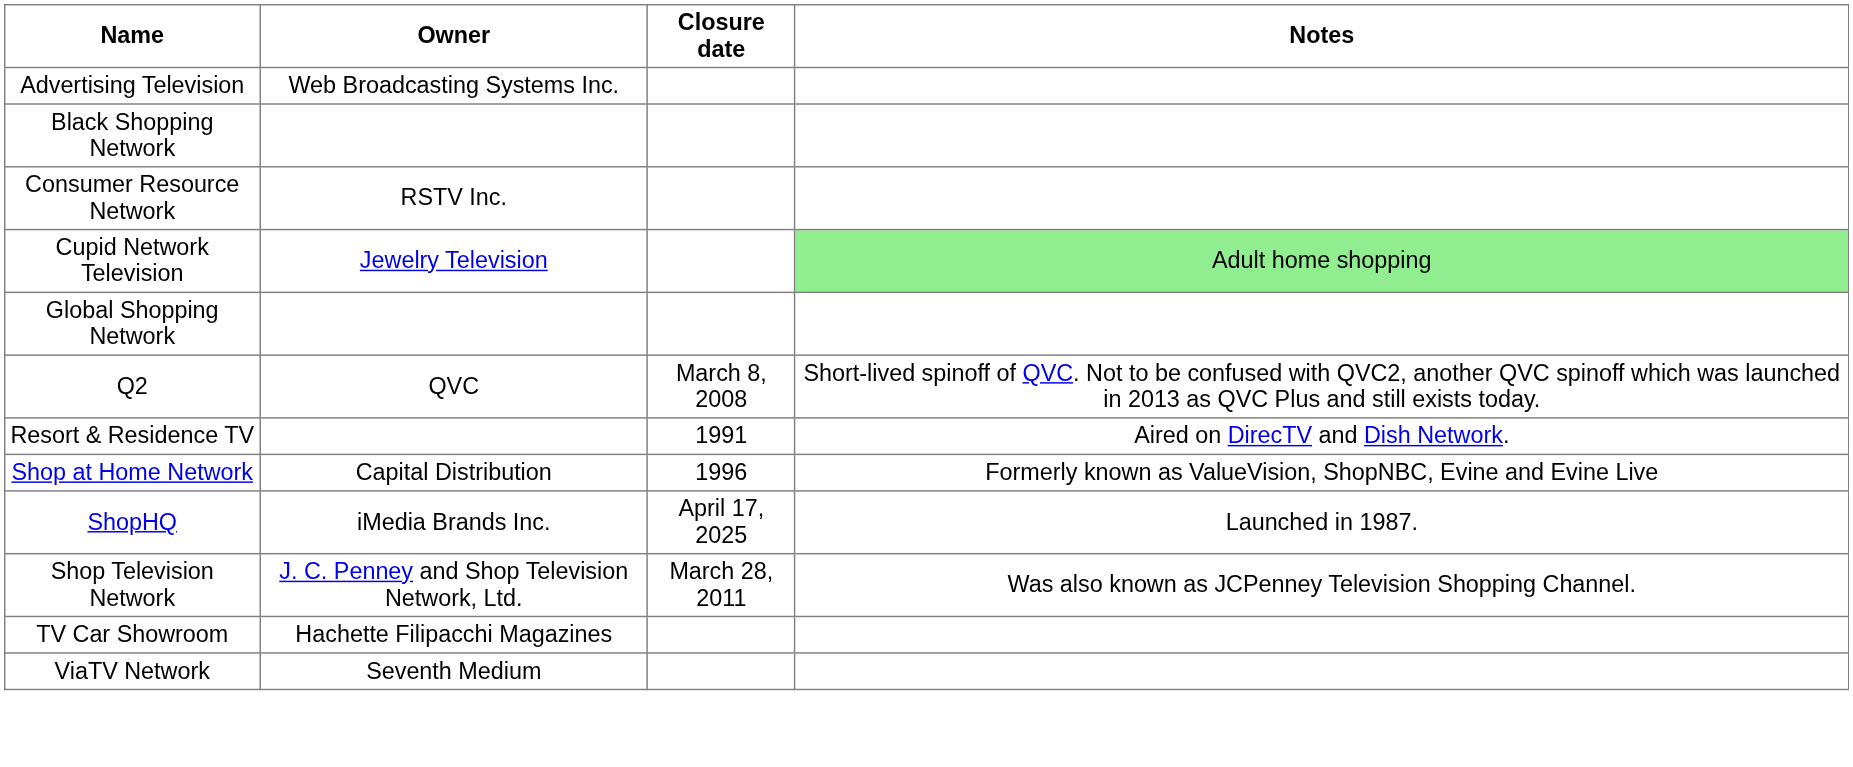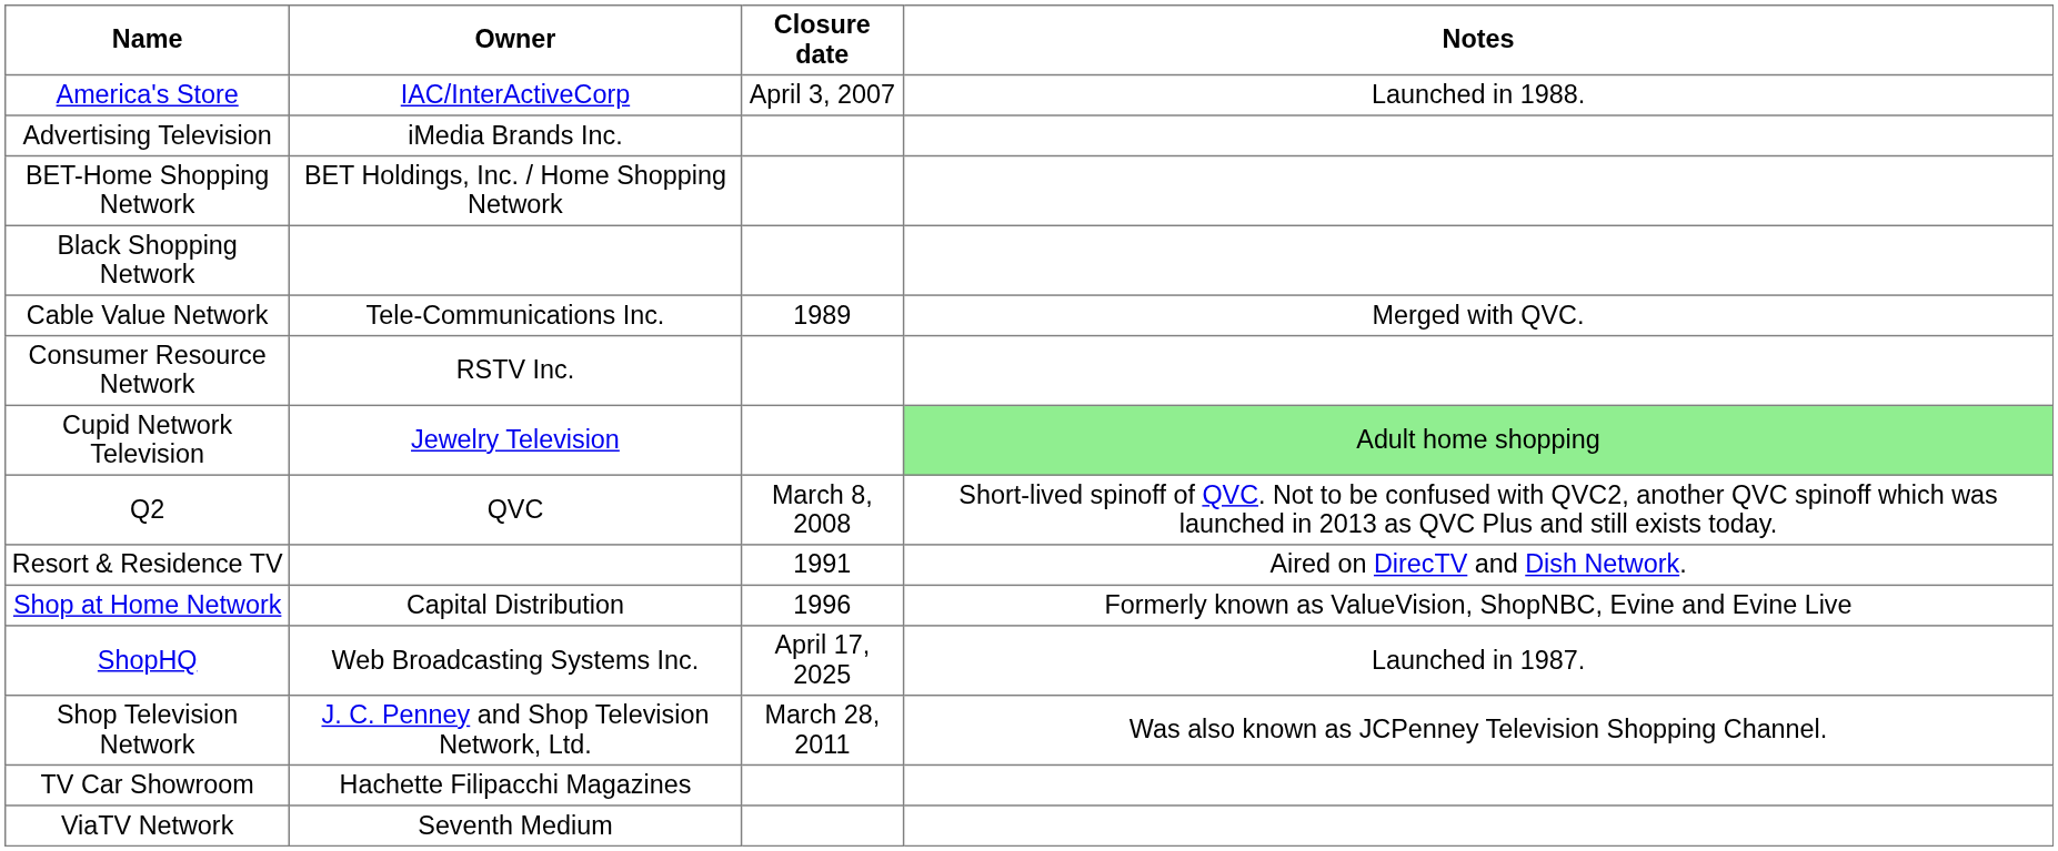+ row: America's Store | IAC/InterActiveCorp | April 3, 2007 | Launched in 1988.
Advertising Television | Owner: Web Broadcasting Systems Inc. -> iMedia Brands Inc.
+ row: BET-Home Shopping Network | BET Holdings, Inc. / Home Shopping Network
+ row: Cable Value Network | Tele-Communications Inc. | 1989 | Merged with QVC.
- row: Global Shopping Network
ShopHQ | Owner: iMedia Brands Inc. -> Web Broadcasting Systems Inc.
